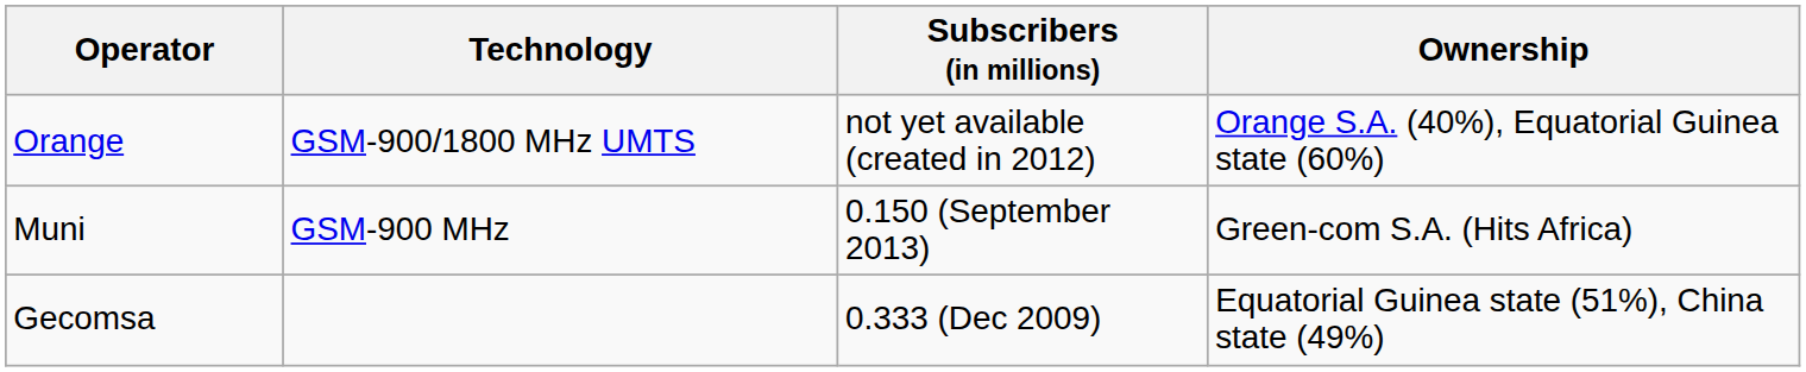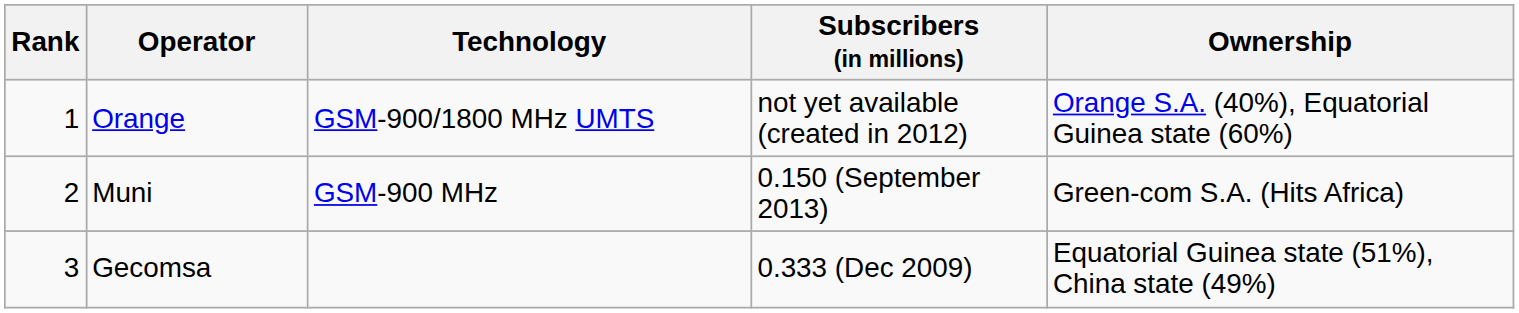+ column: Rank | 1 | 2 | 3
